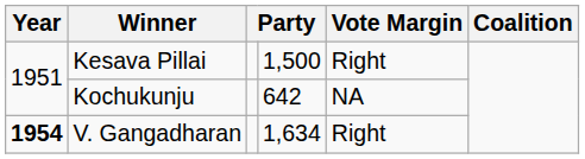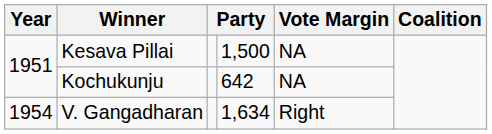Kesava Pillai | Vote Margin: Right -> NA
V. Gangadharan | Year: bold -> normal
